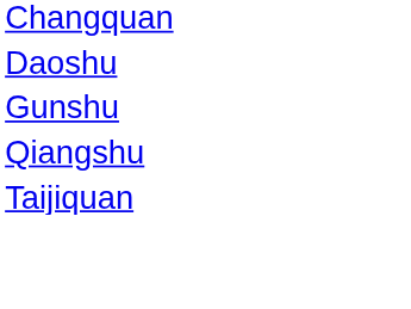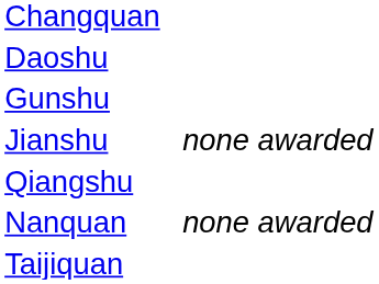+ row: Jianshu | none awarded
+ row: Nanquan | none awarded
